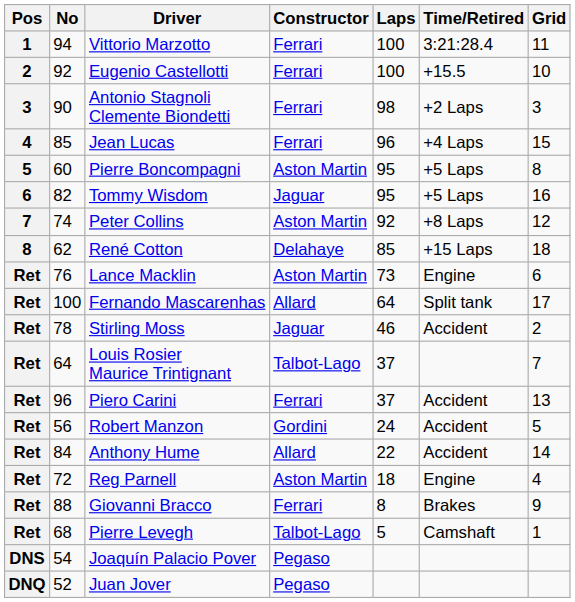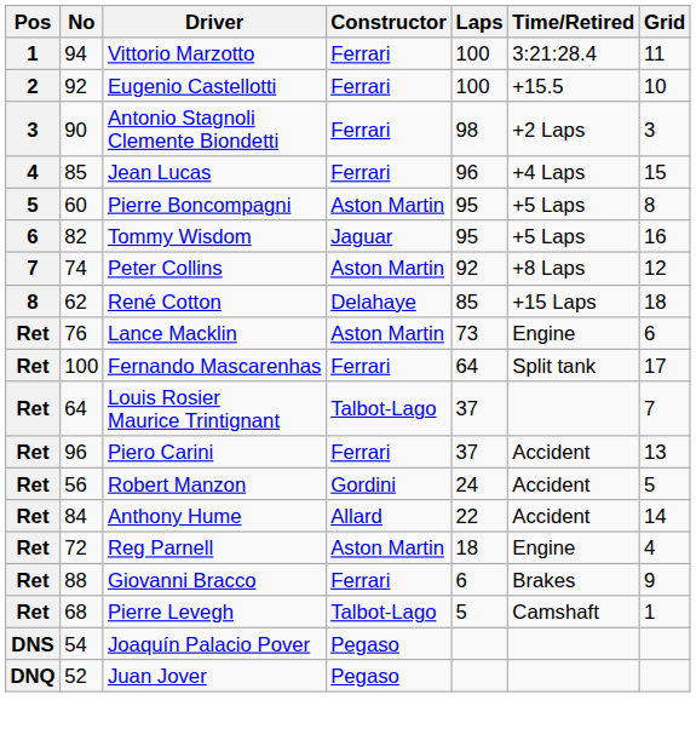Fernando Mascarenhas | Constructor: Allard -> Ferrari
- row: Ret | 78 | Stirling Moss | Jaguar | 46 | Accident | 2
Giovanni Bracco | Laps: 8 -> 6
